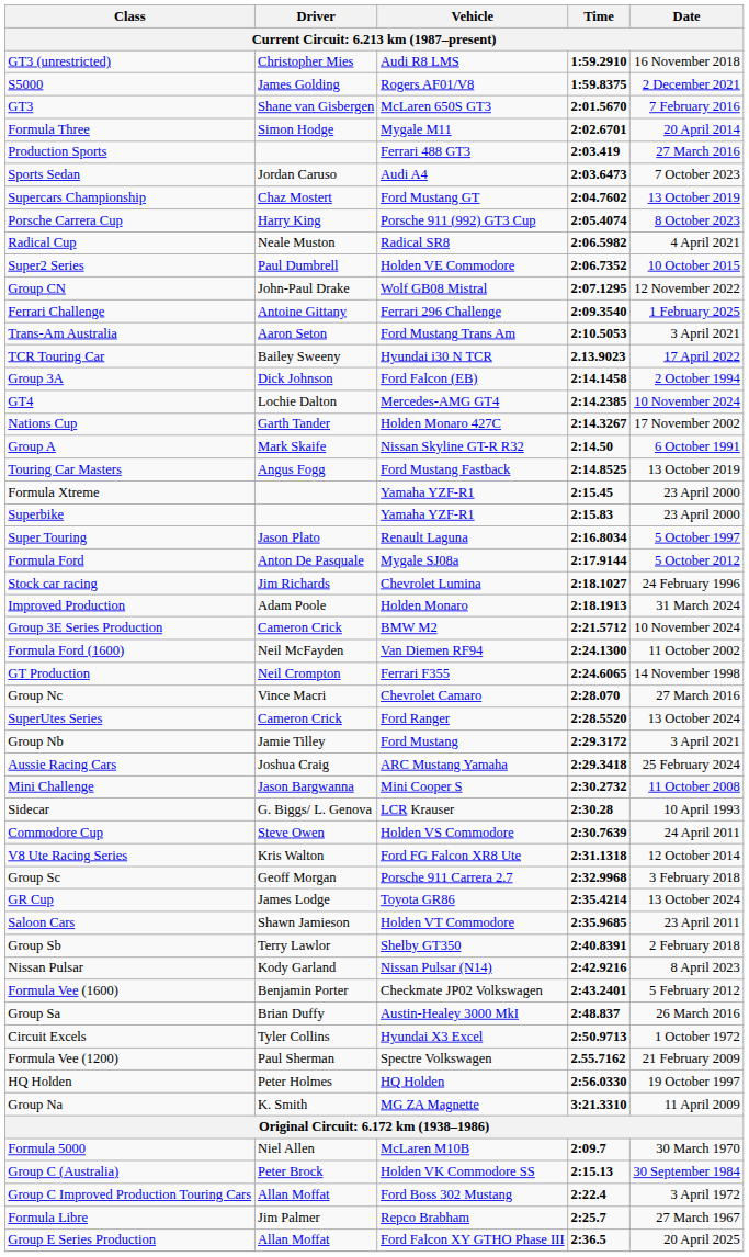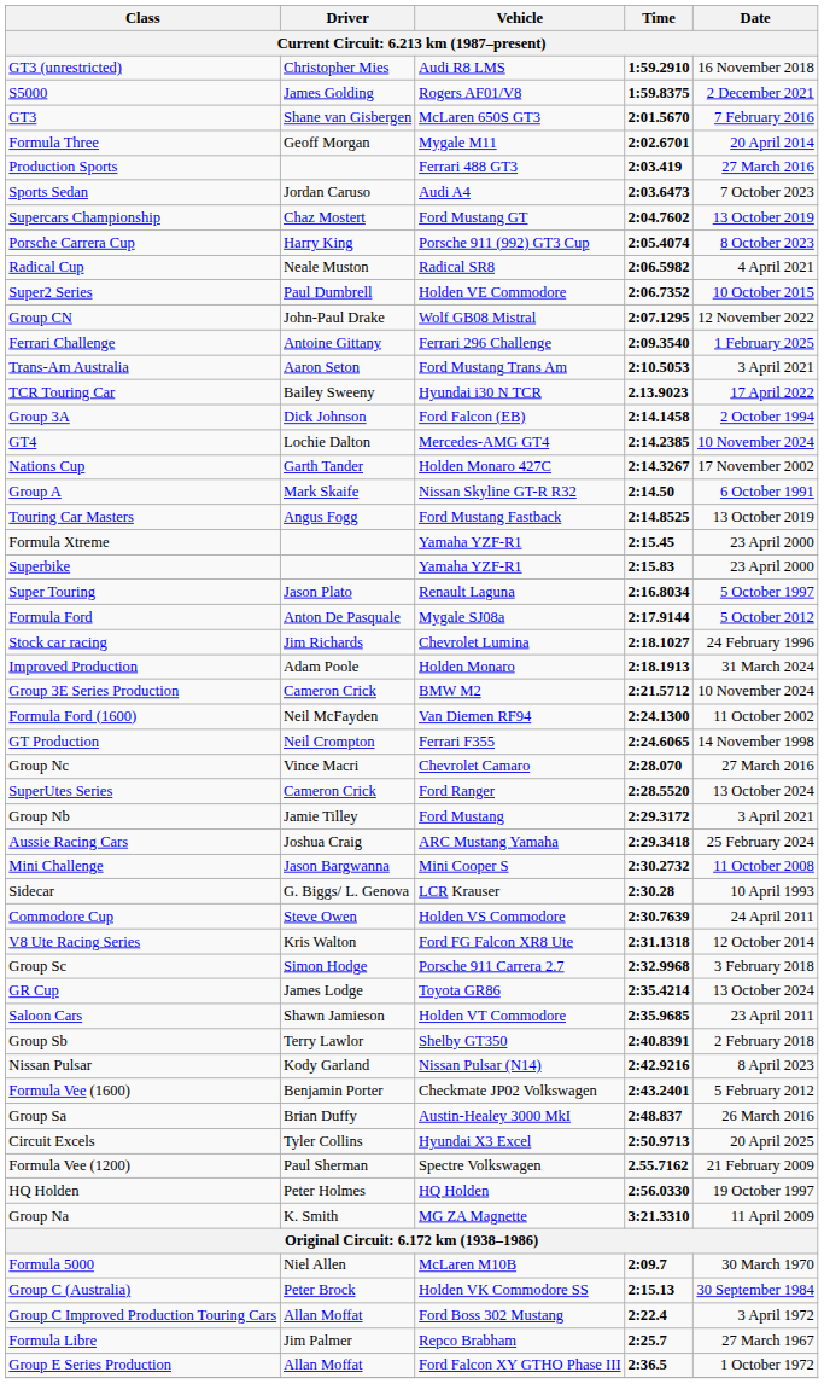Formula Three | Driver: Simon Hodge -> Geoff Morgan
Group Sc | Driver: Geoff Morgan -> Simon Hodge
Circuit Excels | Date: 1 October 1972 -> 20 April 2025
Group E Series Production | Date: 20 April 2025 -> 1 October 1972
